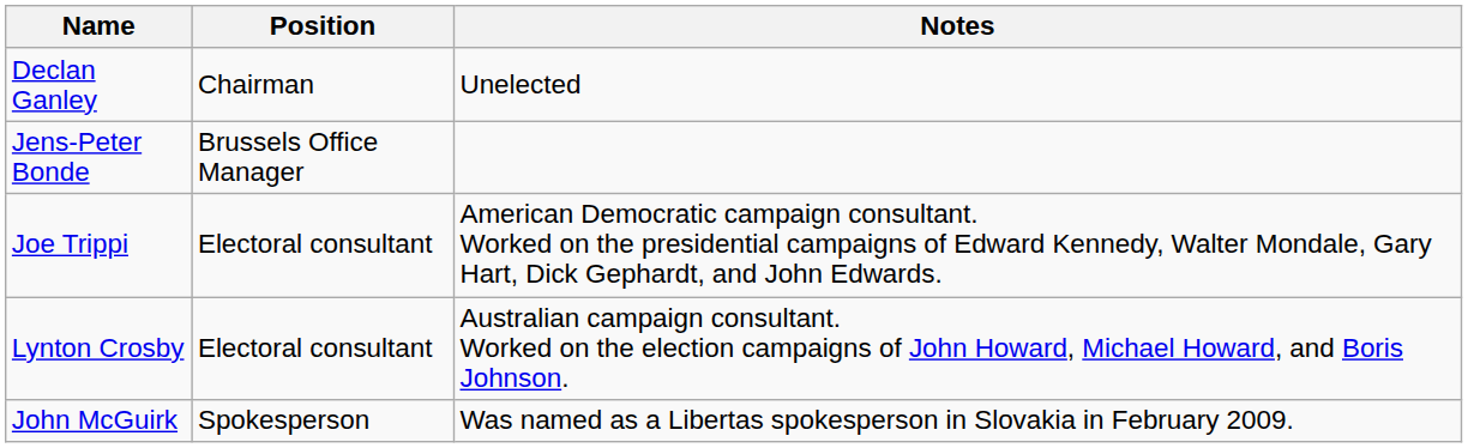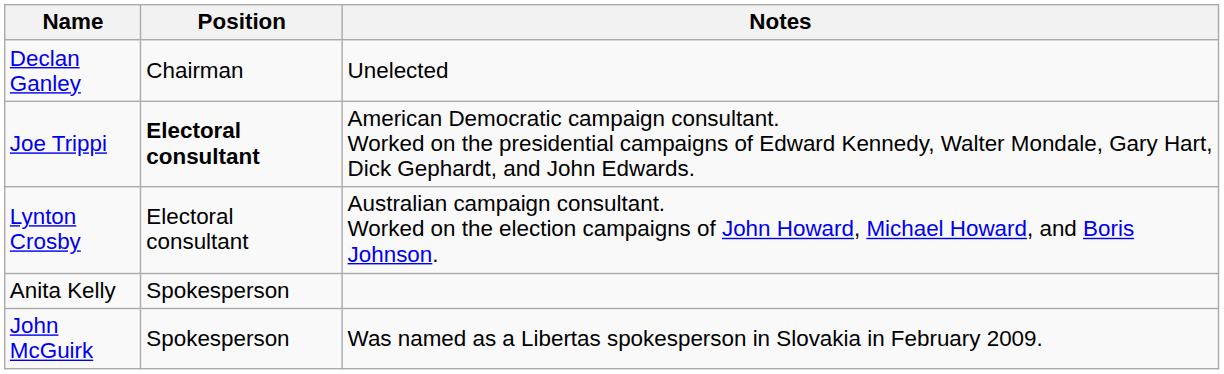- row: Jens-Peter Bonde | Brussels Office Manager
Joe Trippi | Position: normal -> bold
+ row: Anita Kelly | Spokesperson
